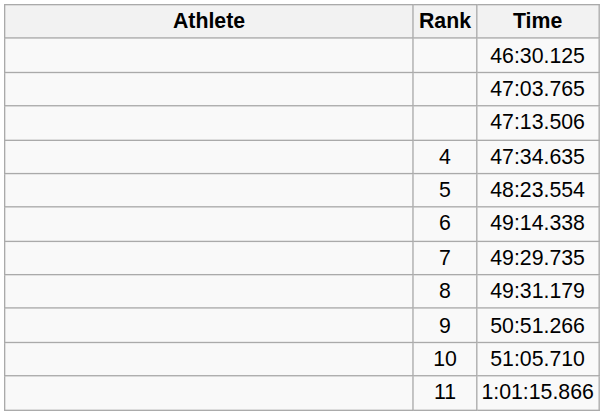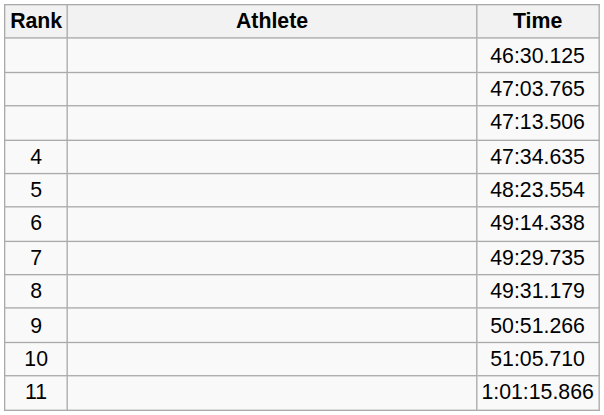columns swapped: Rank <-> Athlete
